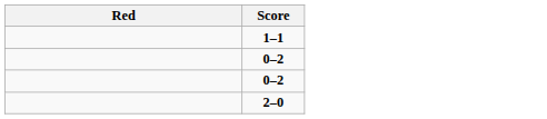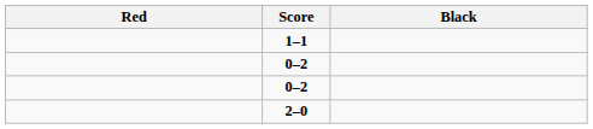+ column: Black
